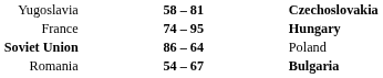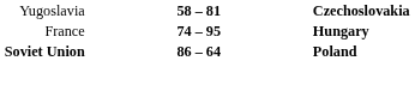Soviet Union | column 3: normal -> bold
- row: Romania | 54 – 67 | Bulgaria
